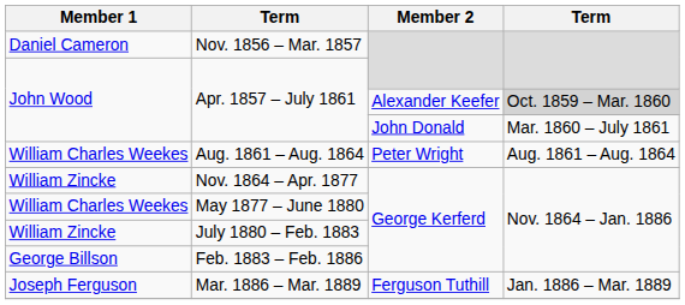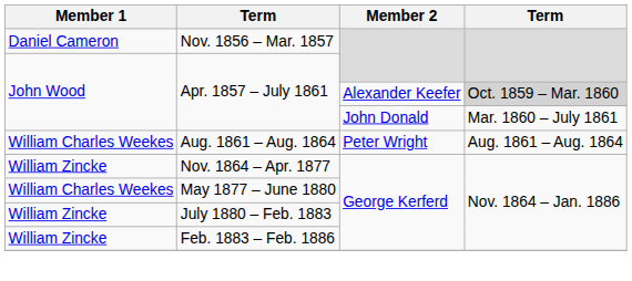Feb. 1883 – Feb. 1886 | Member 1: George Billson -> William Zincke
- row: Joseph Ferguson | Mar. 1886 – Mar. 1889 | Ferguson Tuthill | Jan. 1886 – Mar. 1889
